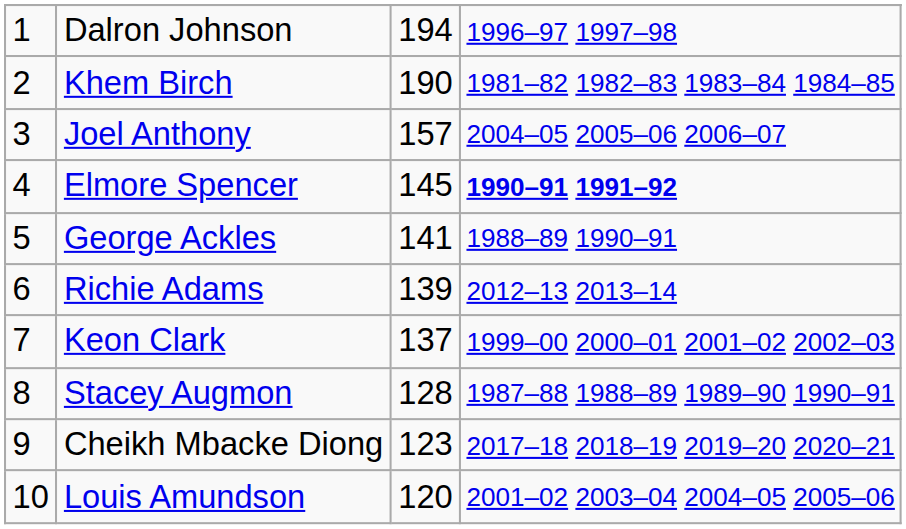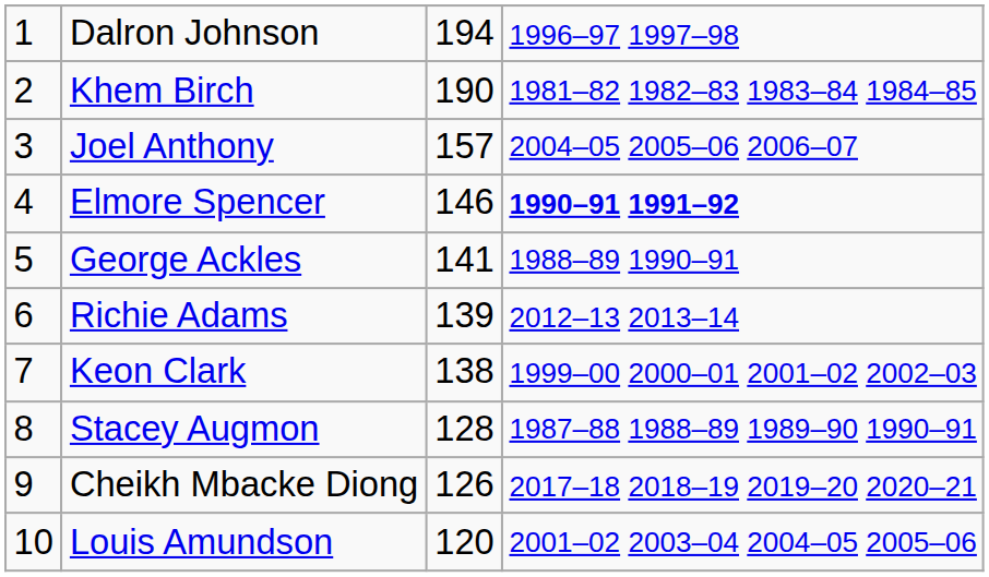Elmore Spencer | column 3: 145 -> 146
Keon Clark | column 3: 137 -> 138
Cheikh Mbacke Diong | column 3: 123 -> 126
